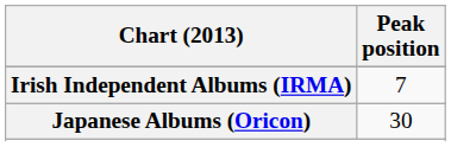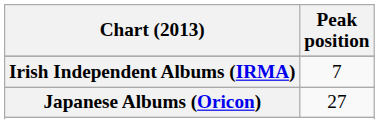Japanese Albums (Oricon) | Peak position: 30 -> 27
